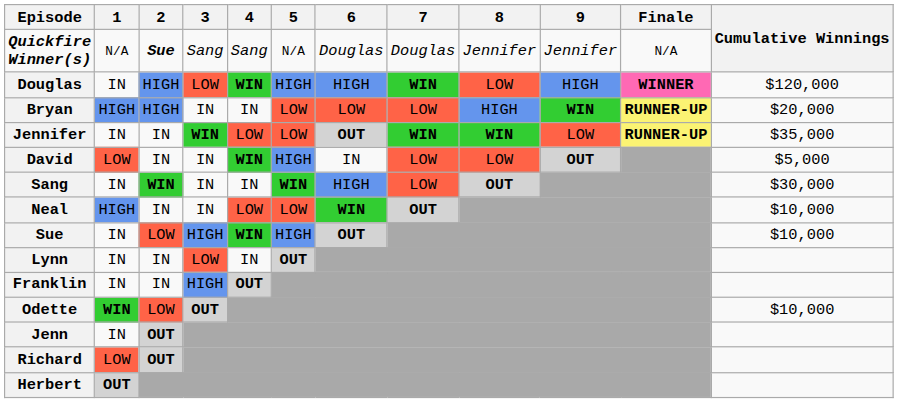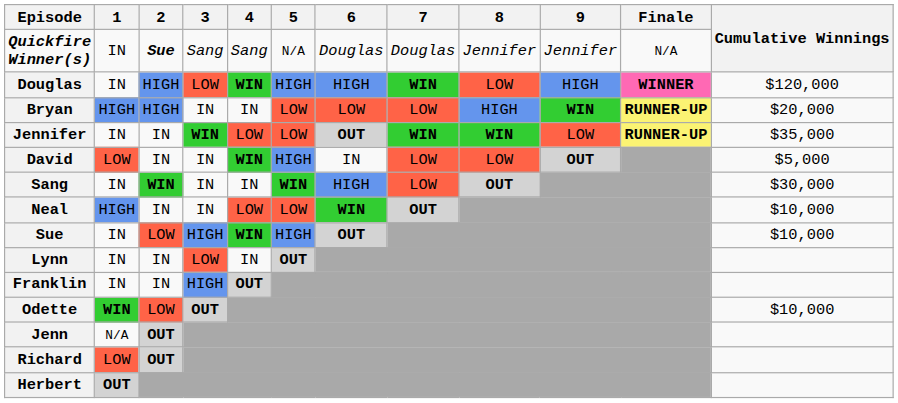Quickfire Winner(s) | 1: N/A -> IN
Jenn | 1: IN -> N/A
